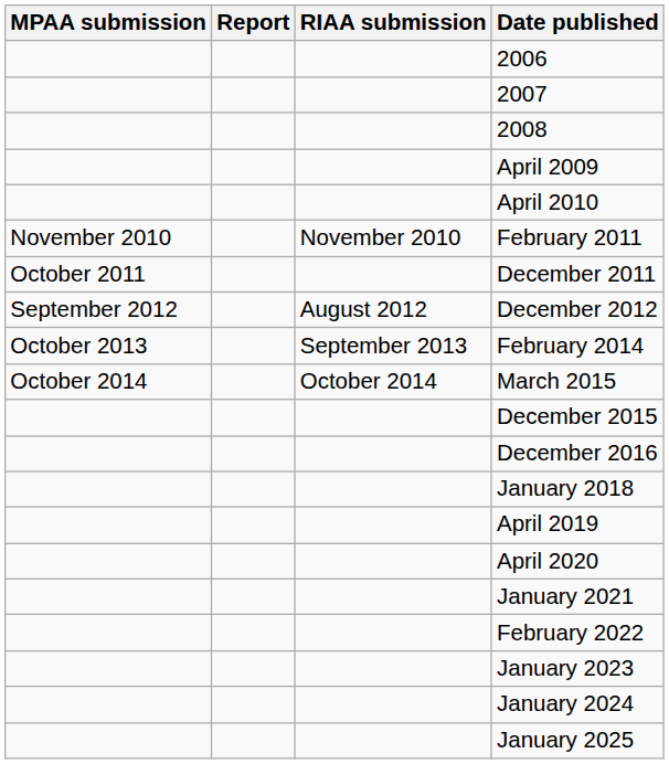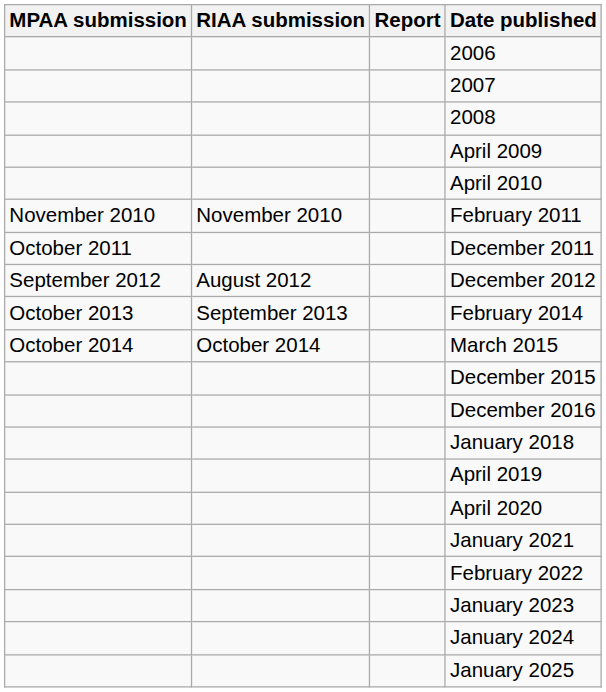columns swapped: RIAA submission <-> Report
